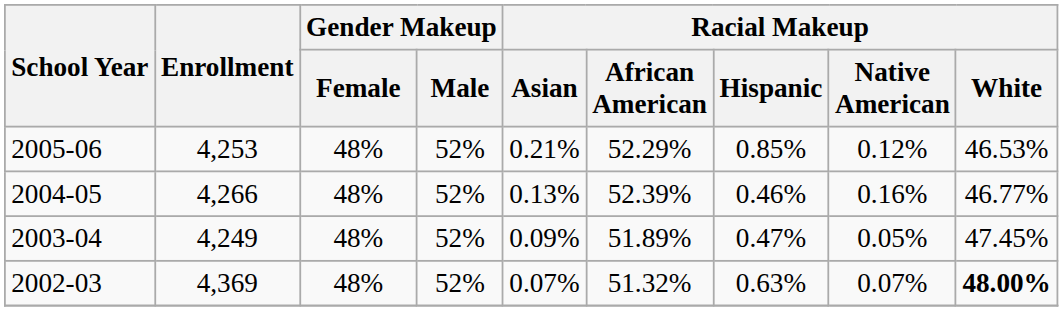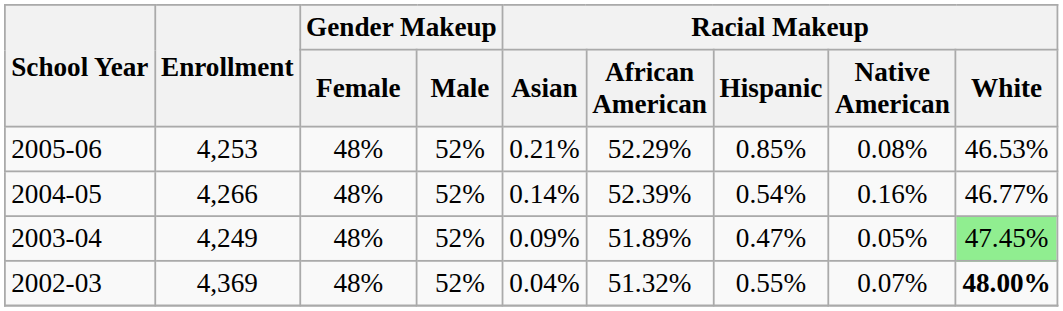2005-06 | Racial Makeup / Native American: 0.12% -> 0.08%
2004-05 | Racial Makeup / Asian: 0.13% -> 0.14%
2004-05 | Racial Makeup / Hispanic: 0.46% -> 0.54%
2003-04 | Racial Makeup / White: no background -> lightgreen background
2002-03 | Racial Makeup / Asian: 0.07% -> 0.04%
2002-03 | Racial Makeup / Hispanic: 0.63% -> 0.55%
